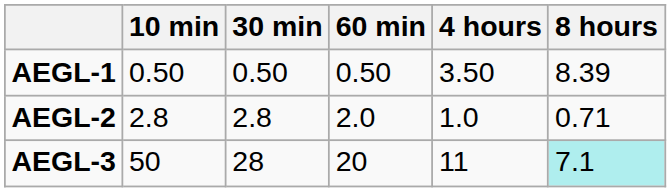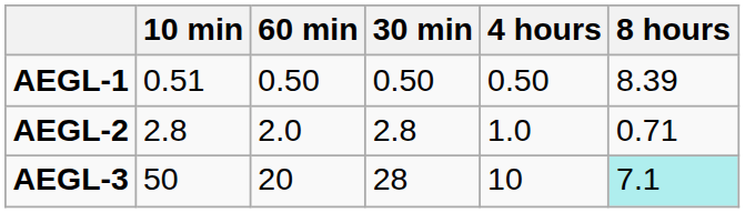columns swapped: 30 min <-> 60 min
AEGL-1 | 10 min: 0.50 -> 0.51
AEGL-1 | 4 hours: 3.50 -> 0.50
AEGL-3 | 4 hours: 11 -> 10
